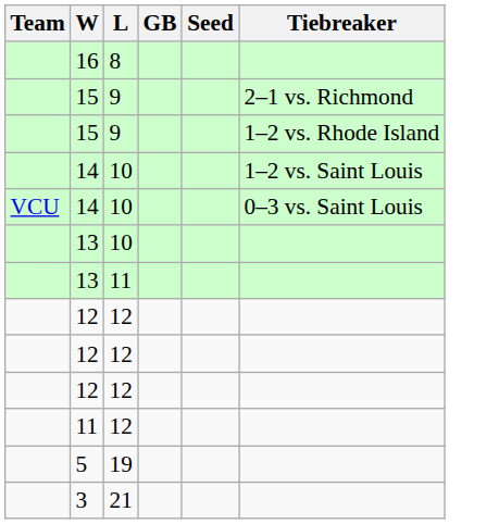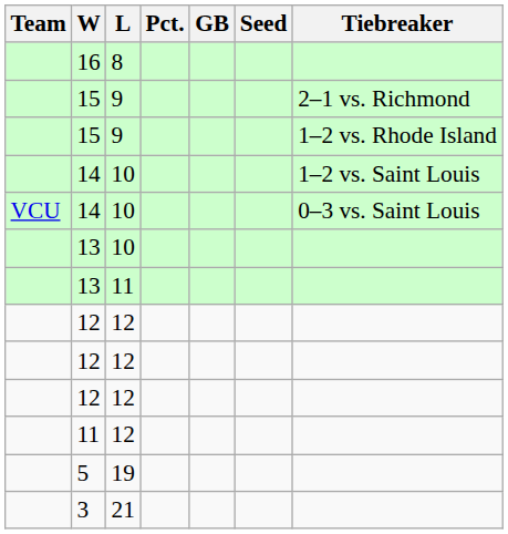+ column: Pct.
